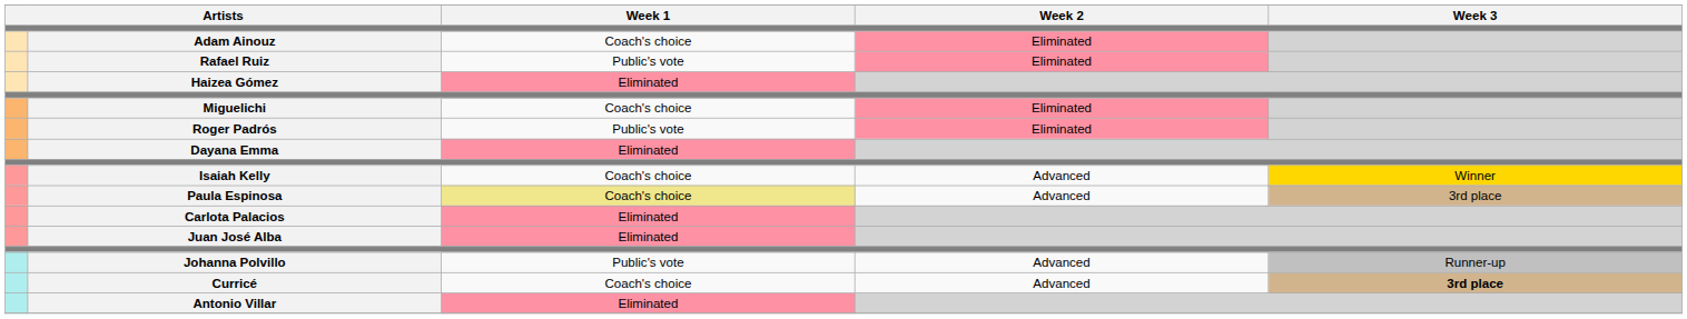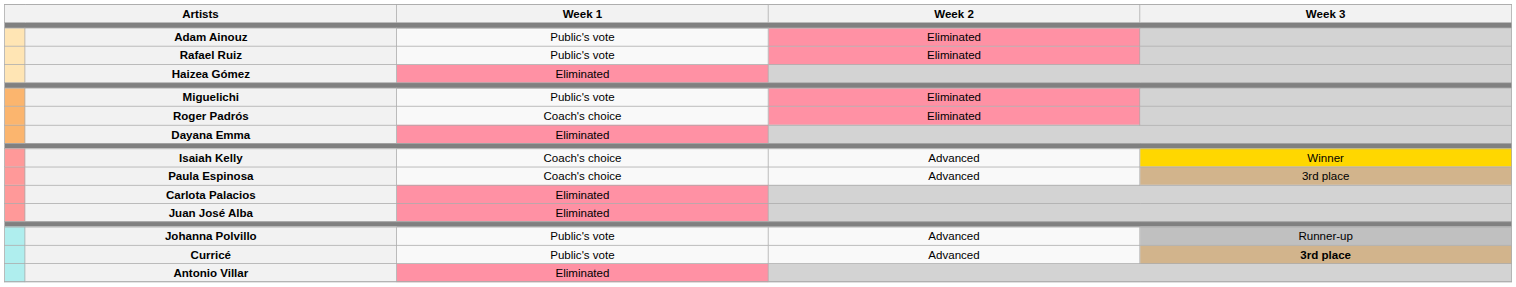Adam Ainouz | Week 1: Coach's choice -> Public's vote
Miguelichi | Week 1: Coach's choice -> Public's vote
Roger Padrós | Week 1: Public's vote -> Coach's choice
Paula Espinosa | Week 1: khaki background -> no background
Curricé | Week 1: Coach's choice -> Public's vote
